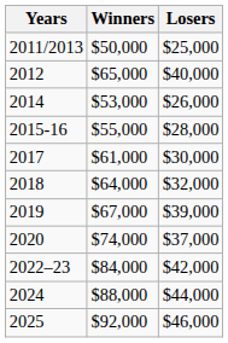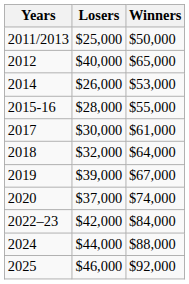columns swapped: Winners <-> Losers
